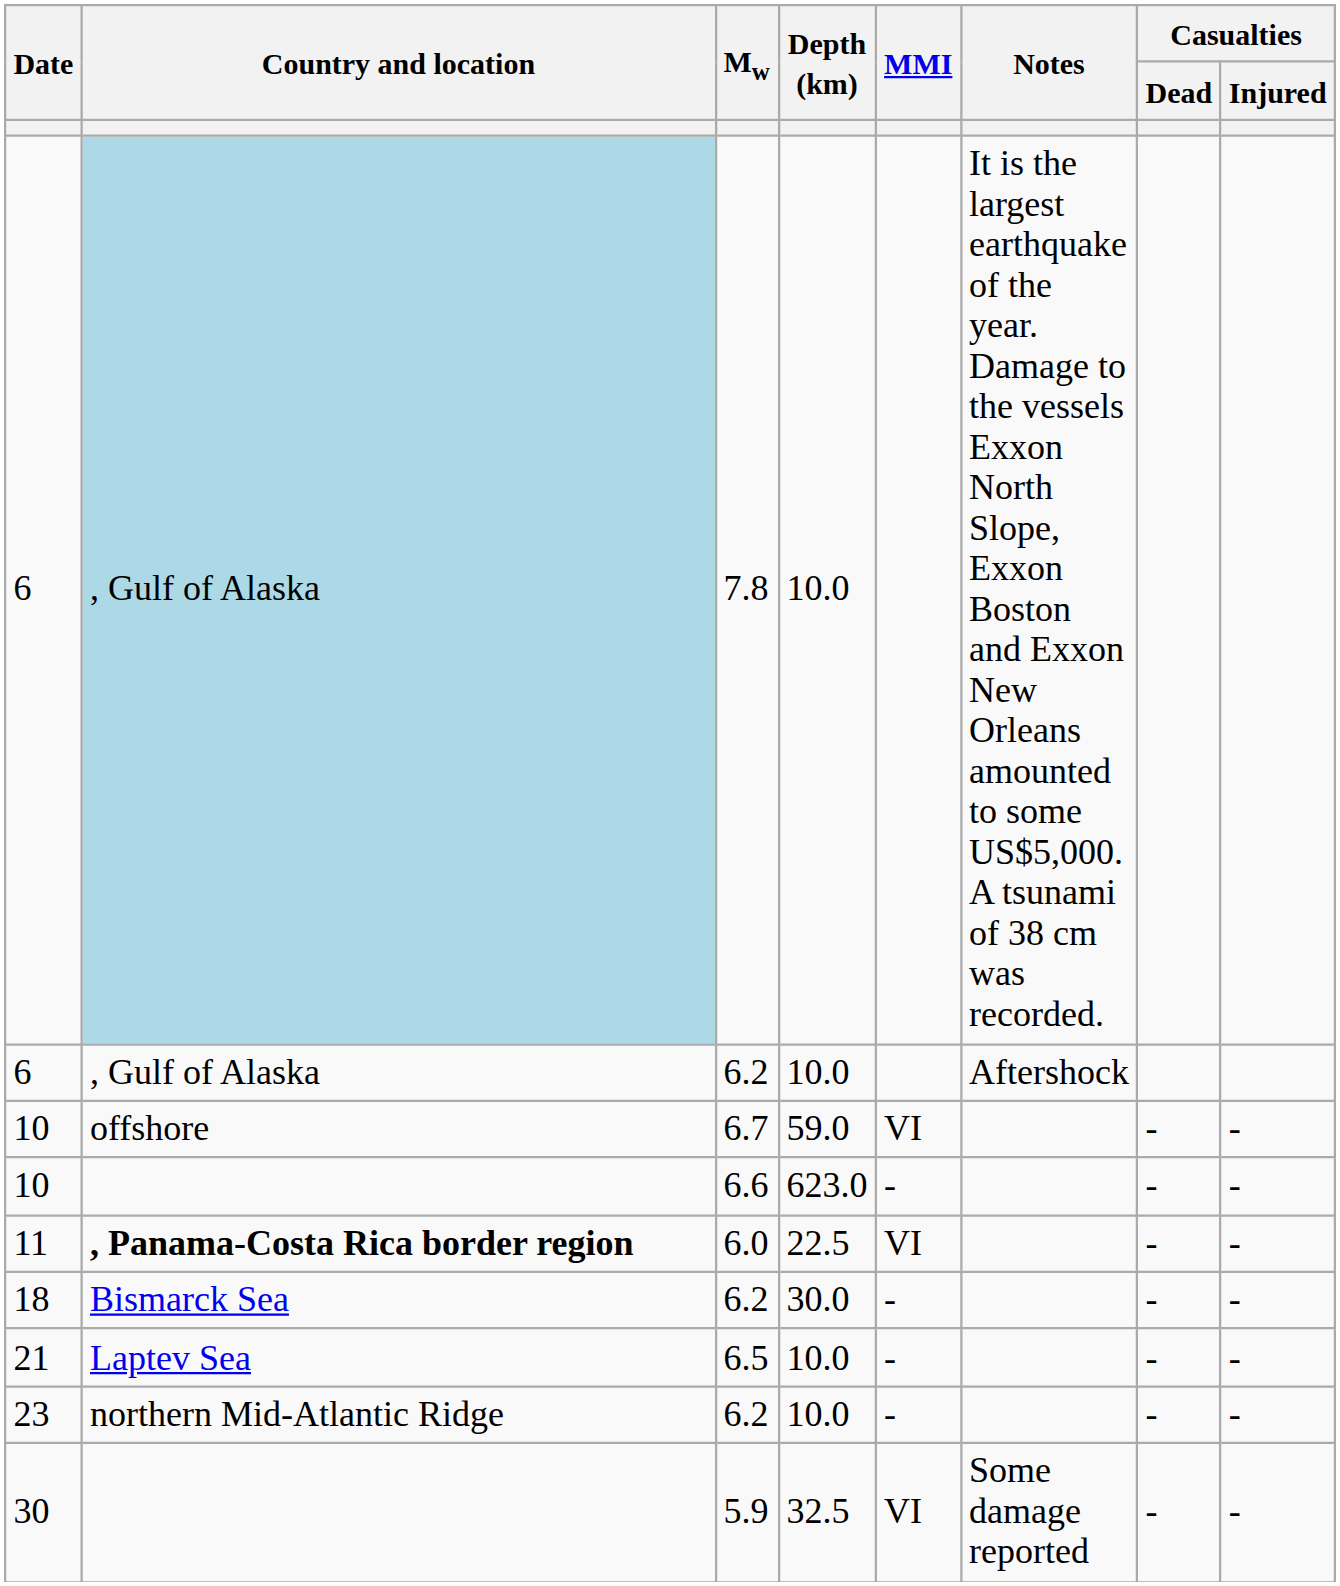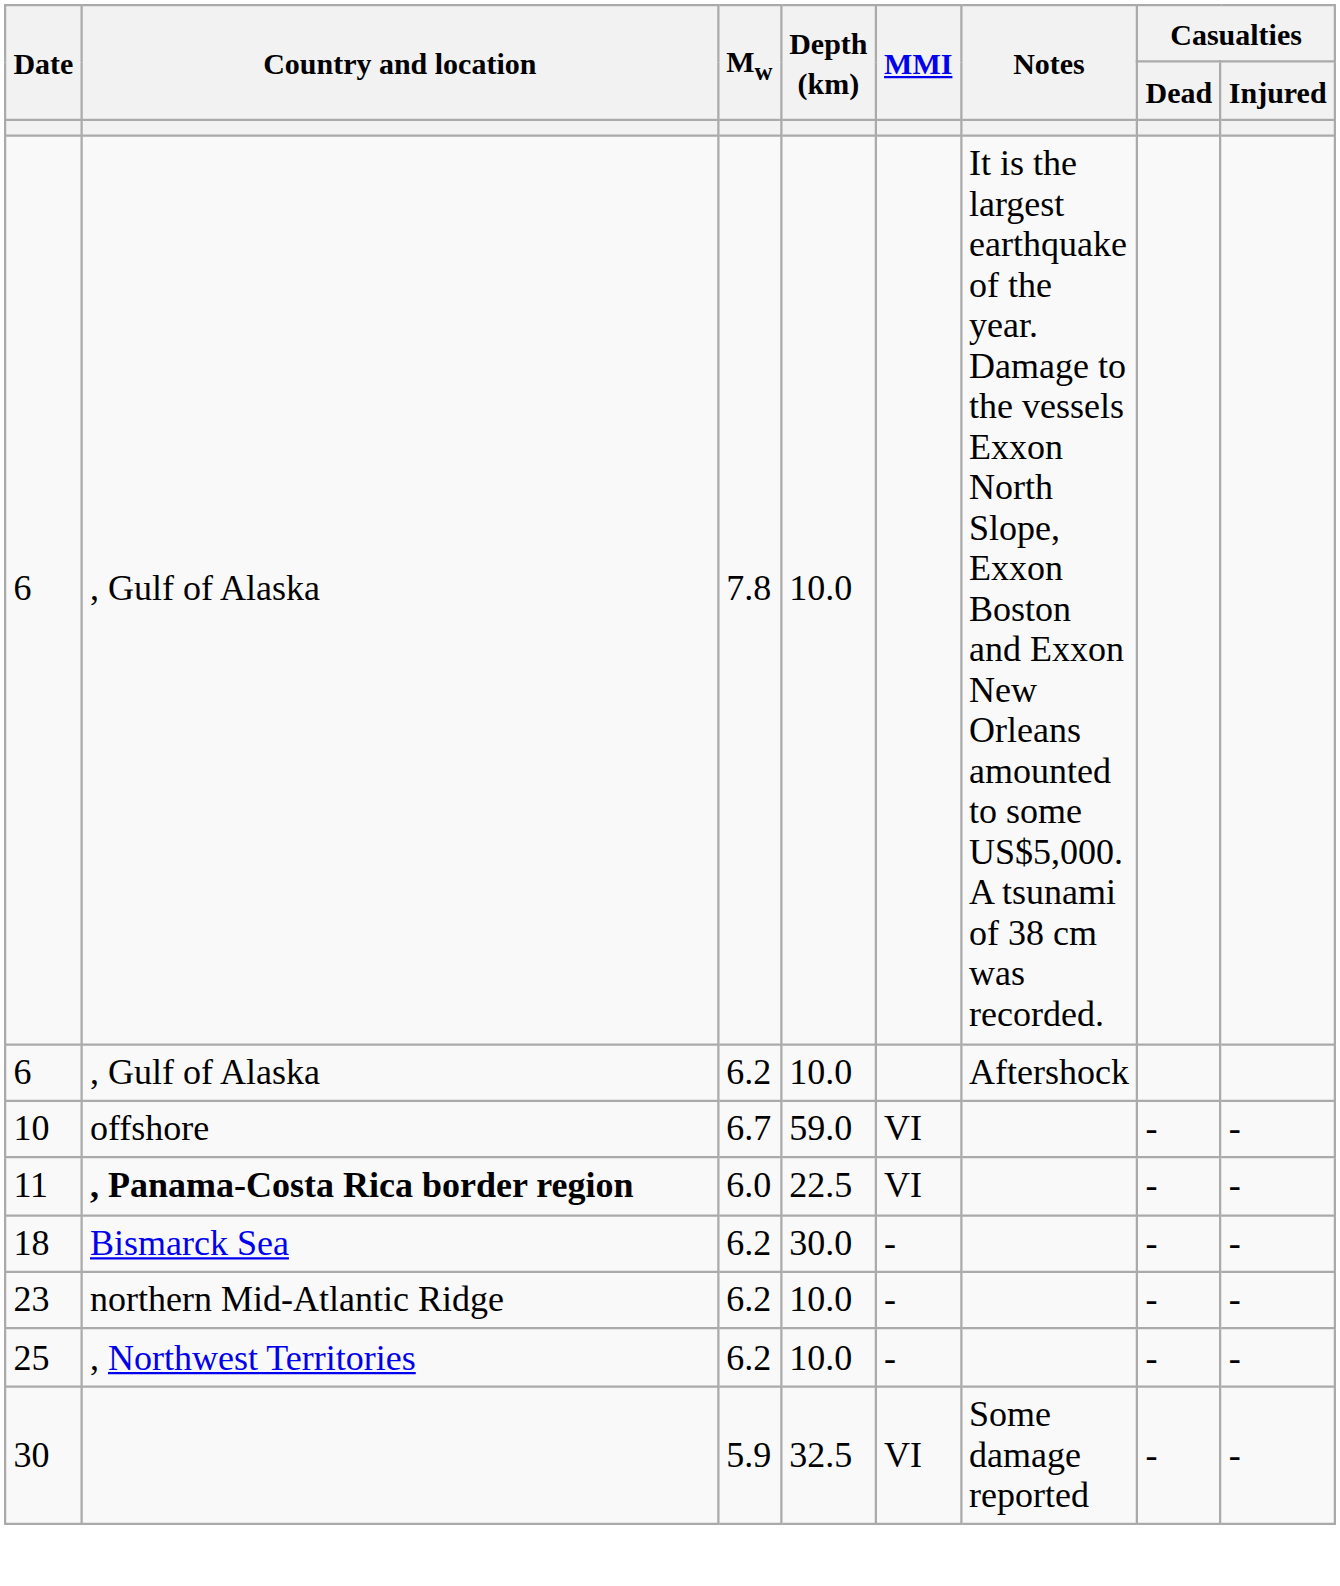6 / 7.8 | Country and location: lightblue background -> no background
- row: 10 | 6.6 | 623.0 | - | - | -
- row: 21 | Laptev Sea | 6.5 | 10.0 | - | - | -
+ row: 25 | , Northwest Territories | 6.2 | 10.0 | - | - | -
